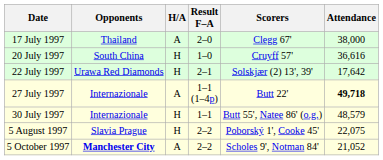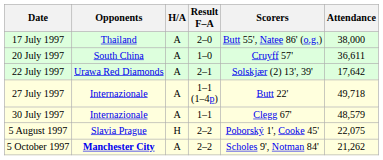17 July 1997 | Scorers: Clegg 67' -> Butt 55', Natee 86' (o.g.)
20 July 1997 | H/A: H -> A
20 July 1997 | Attendance: 36,616 -> 36,611
22 July 1997 | H/A: H -> A
27 July 1997 | Attendance: bold -> normal
30 July 1997 | H/A: H -> A
30 July 1997 | Scorers: Butt 55', Natee 86' (o.g.) -> Clegg 67'
5 October 1997 | Attendance: 21,052 -> 21,262
